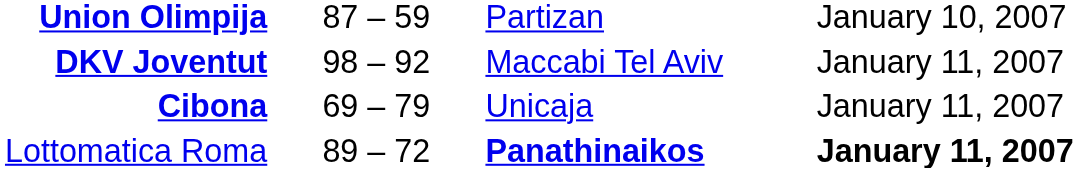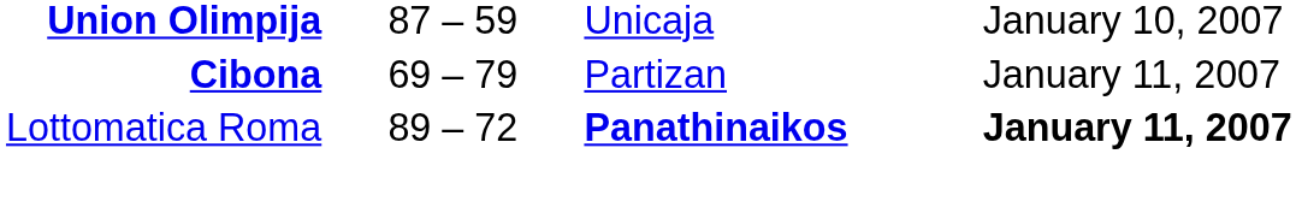Union Olimpija | column 3: Partizan -> Unicaja
- row: DKV Joventut | 98 – 92 | Maccabi Tel Aviv | January 11, 2007
Cibona | column 3: Unicaja -> Partizan
